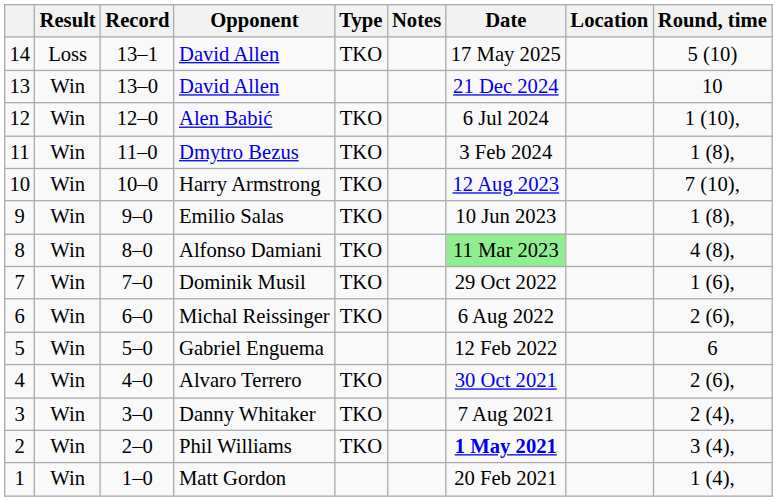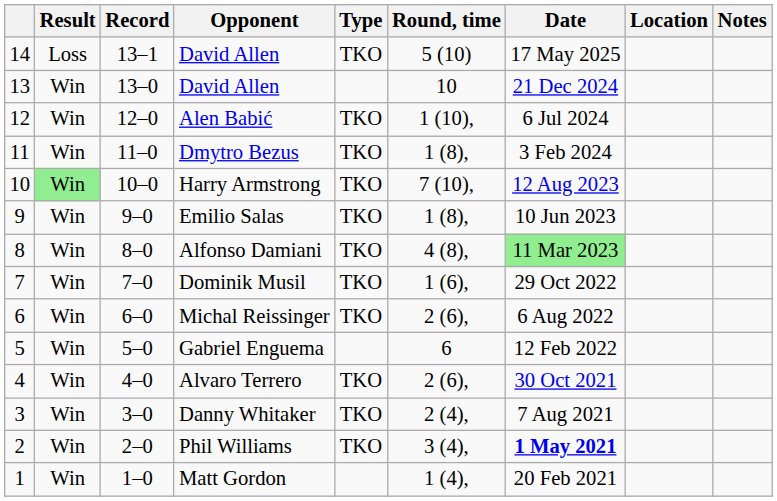columns swapped: Round, time <-> Notes
Harry Armstrong | Result: no background -> lightgreen background
